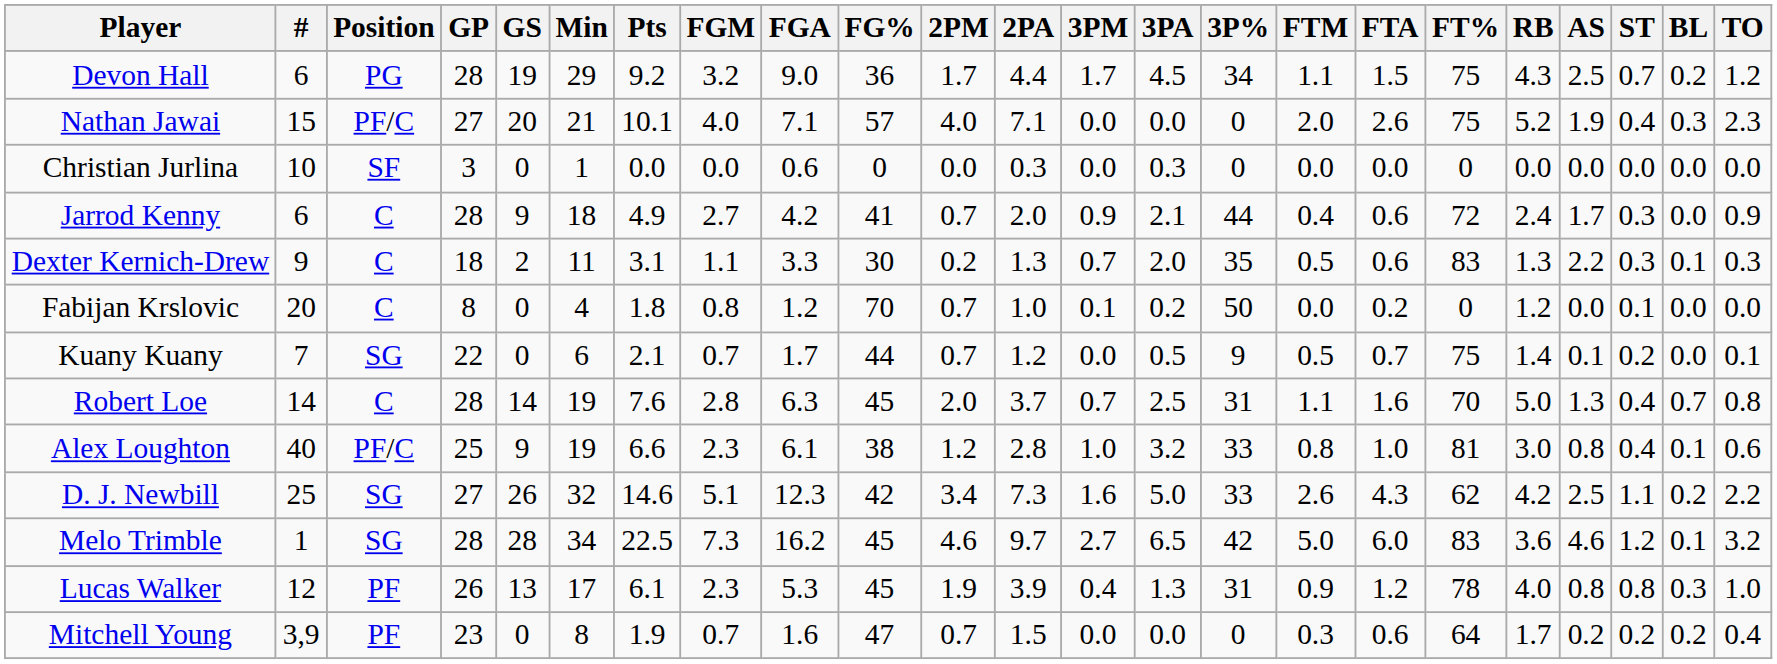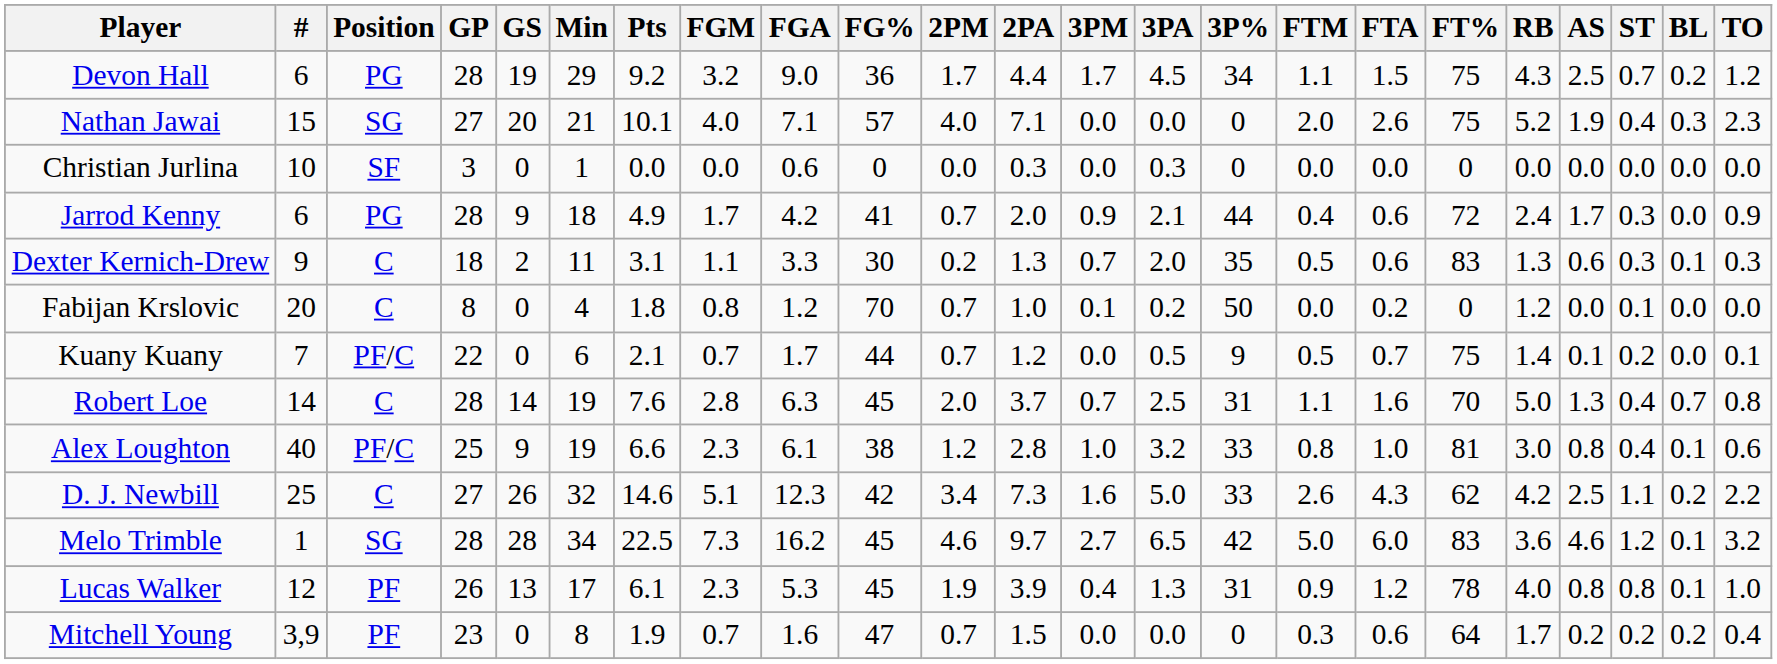Nathan Jawai | Position: PF/C -> SG
Jarrod Kenny | Position: C -> PG
Jarrod Kenny | FGM: 2.7 -> 1.7
Dexter Kernich-Drew | AS: 2.2 -> 0.6
Kuany Kuany | Position: SG -> PF/C
D. J. Newbill | Position: SG -> C
Lucas Walker | BL: 0.3 -> 0.1
